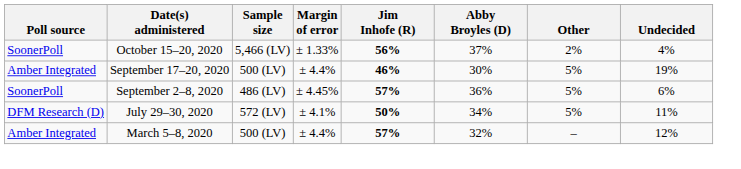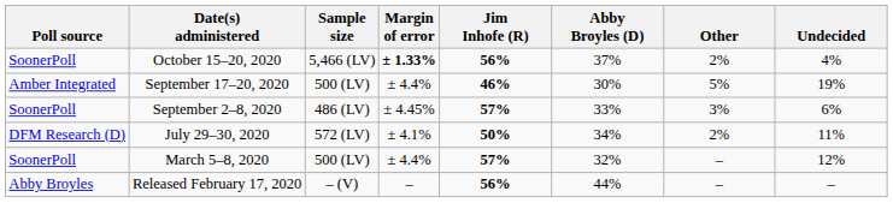October 15–20, 2020 | Margin of error: normal -> bold
September 2–8, 2020 | Abby Broyles (D): 36% -> 33%
September 2–8, 2020 | Other: 5% -> 3%
July 29–30, 2020 | Other: 5% -> 2%
March 5–8, 2020 | Poll source: Amber Integrated -> SoonerPoll
+ row: Abby Broyles | Released February 17, 2020 | – (V) | – | 56% | 44% | – | –
